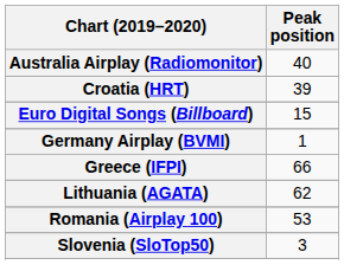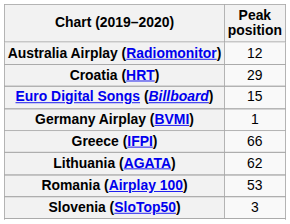Australia Airplay (Radiomonitor) | Peak position: 40 -> 12
Croatia (HRT) | Peak position: 39 -> 29
